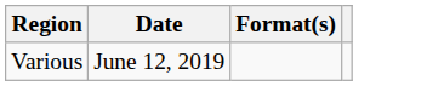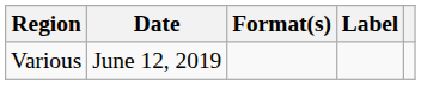+ column: Label
